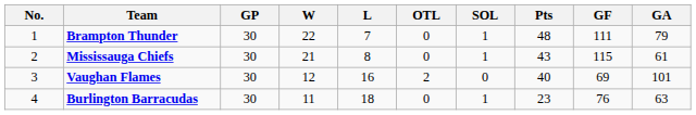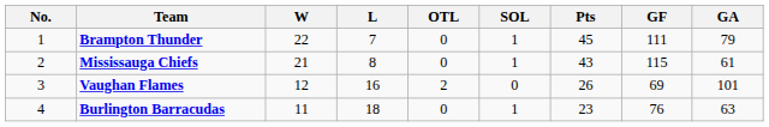- column: GP | 30 | 30 | 30 | 30
Brampton Thunder | Pts: 48 -> 45
Vaughan Flames | Pts: 40 -> 26
